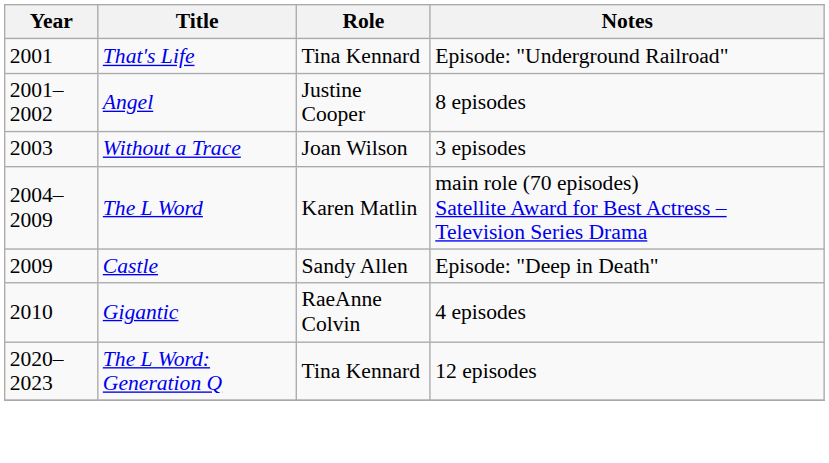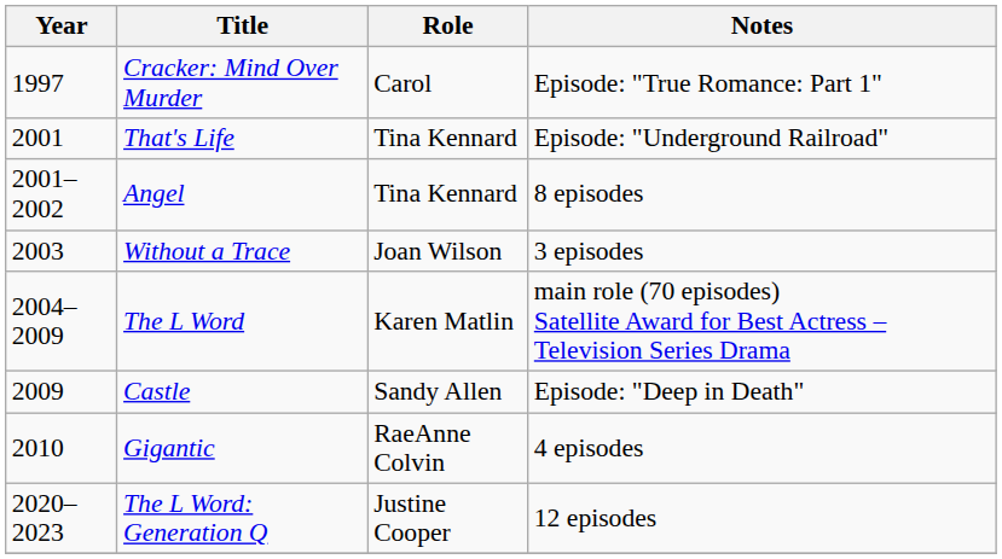+ row: 1997 | Cracker: Mind Over Murder | Carol | Episode: "True Romance: Part 1"
Angel | Role: Justine Cooper -> Tina Kennard
The L Word: Generation Q | Role: Tina Kennard -> Justine Cooper
